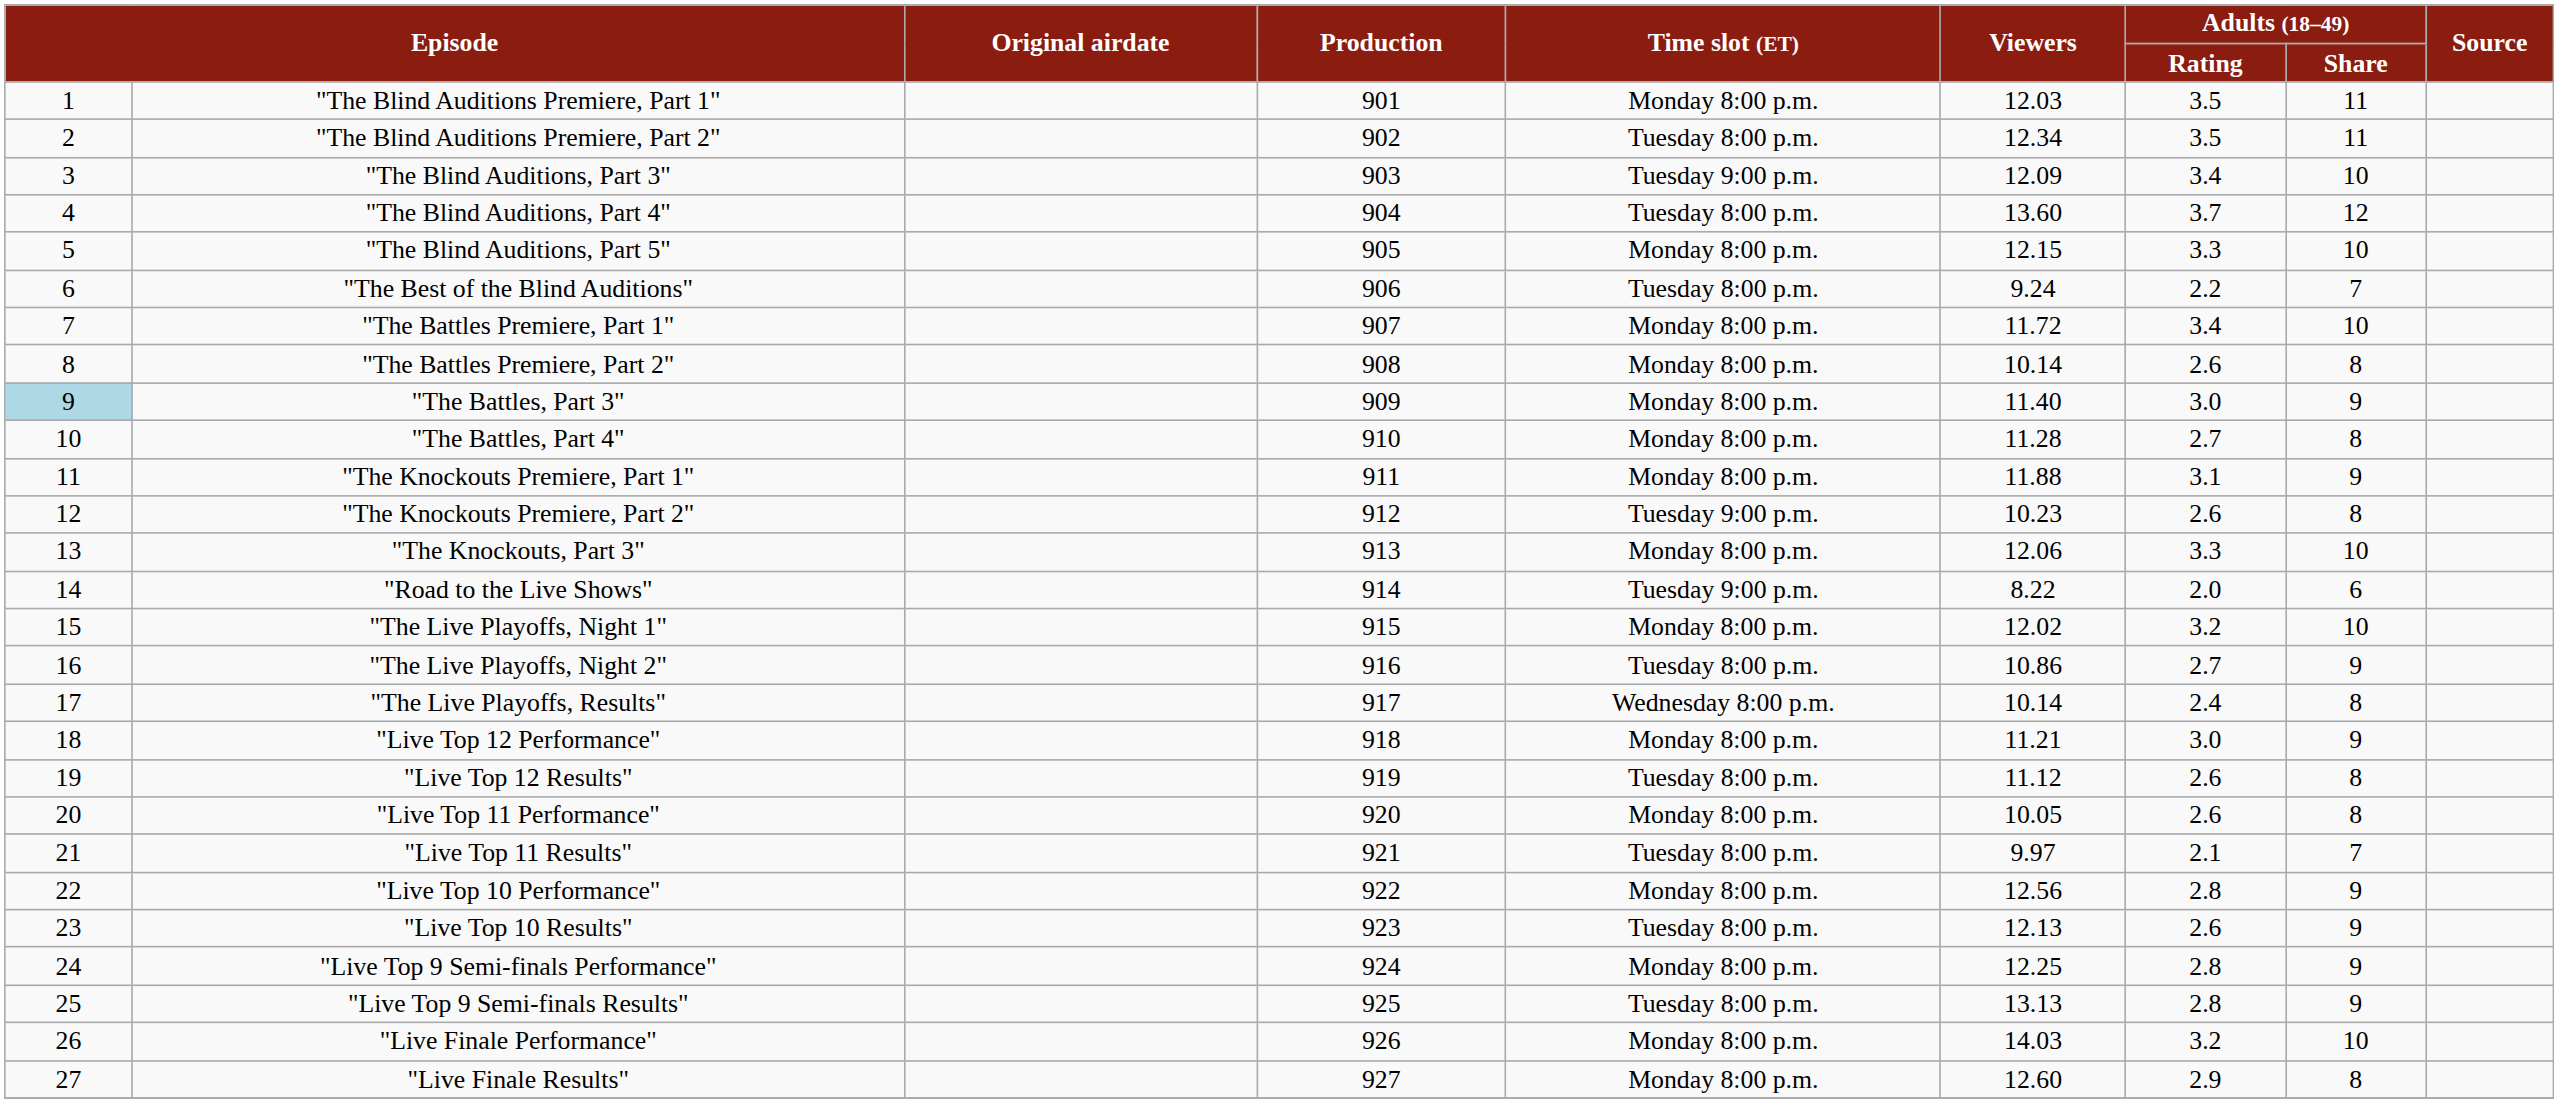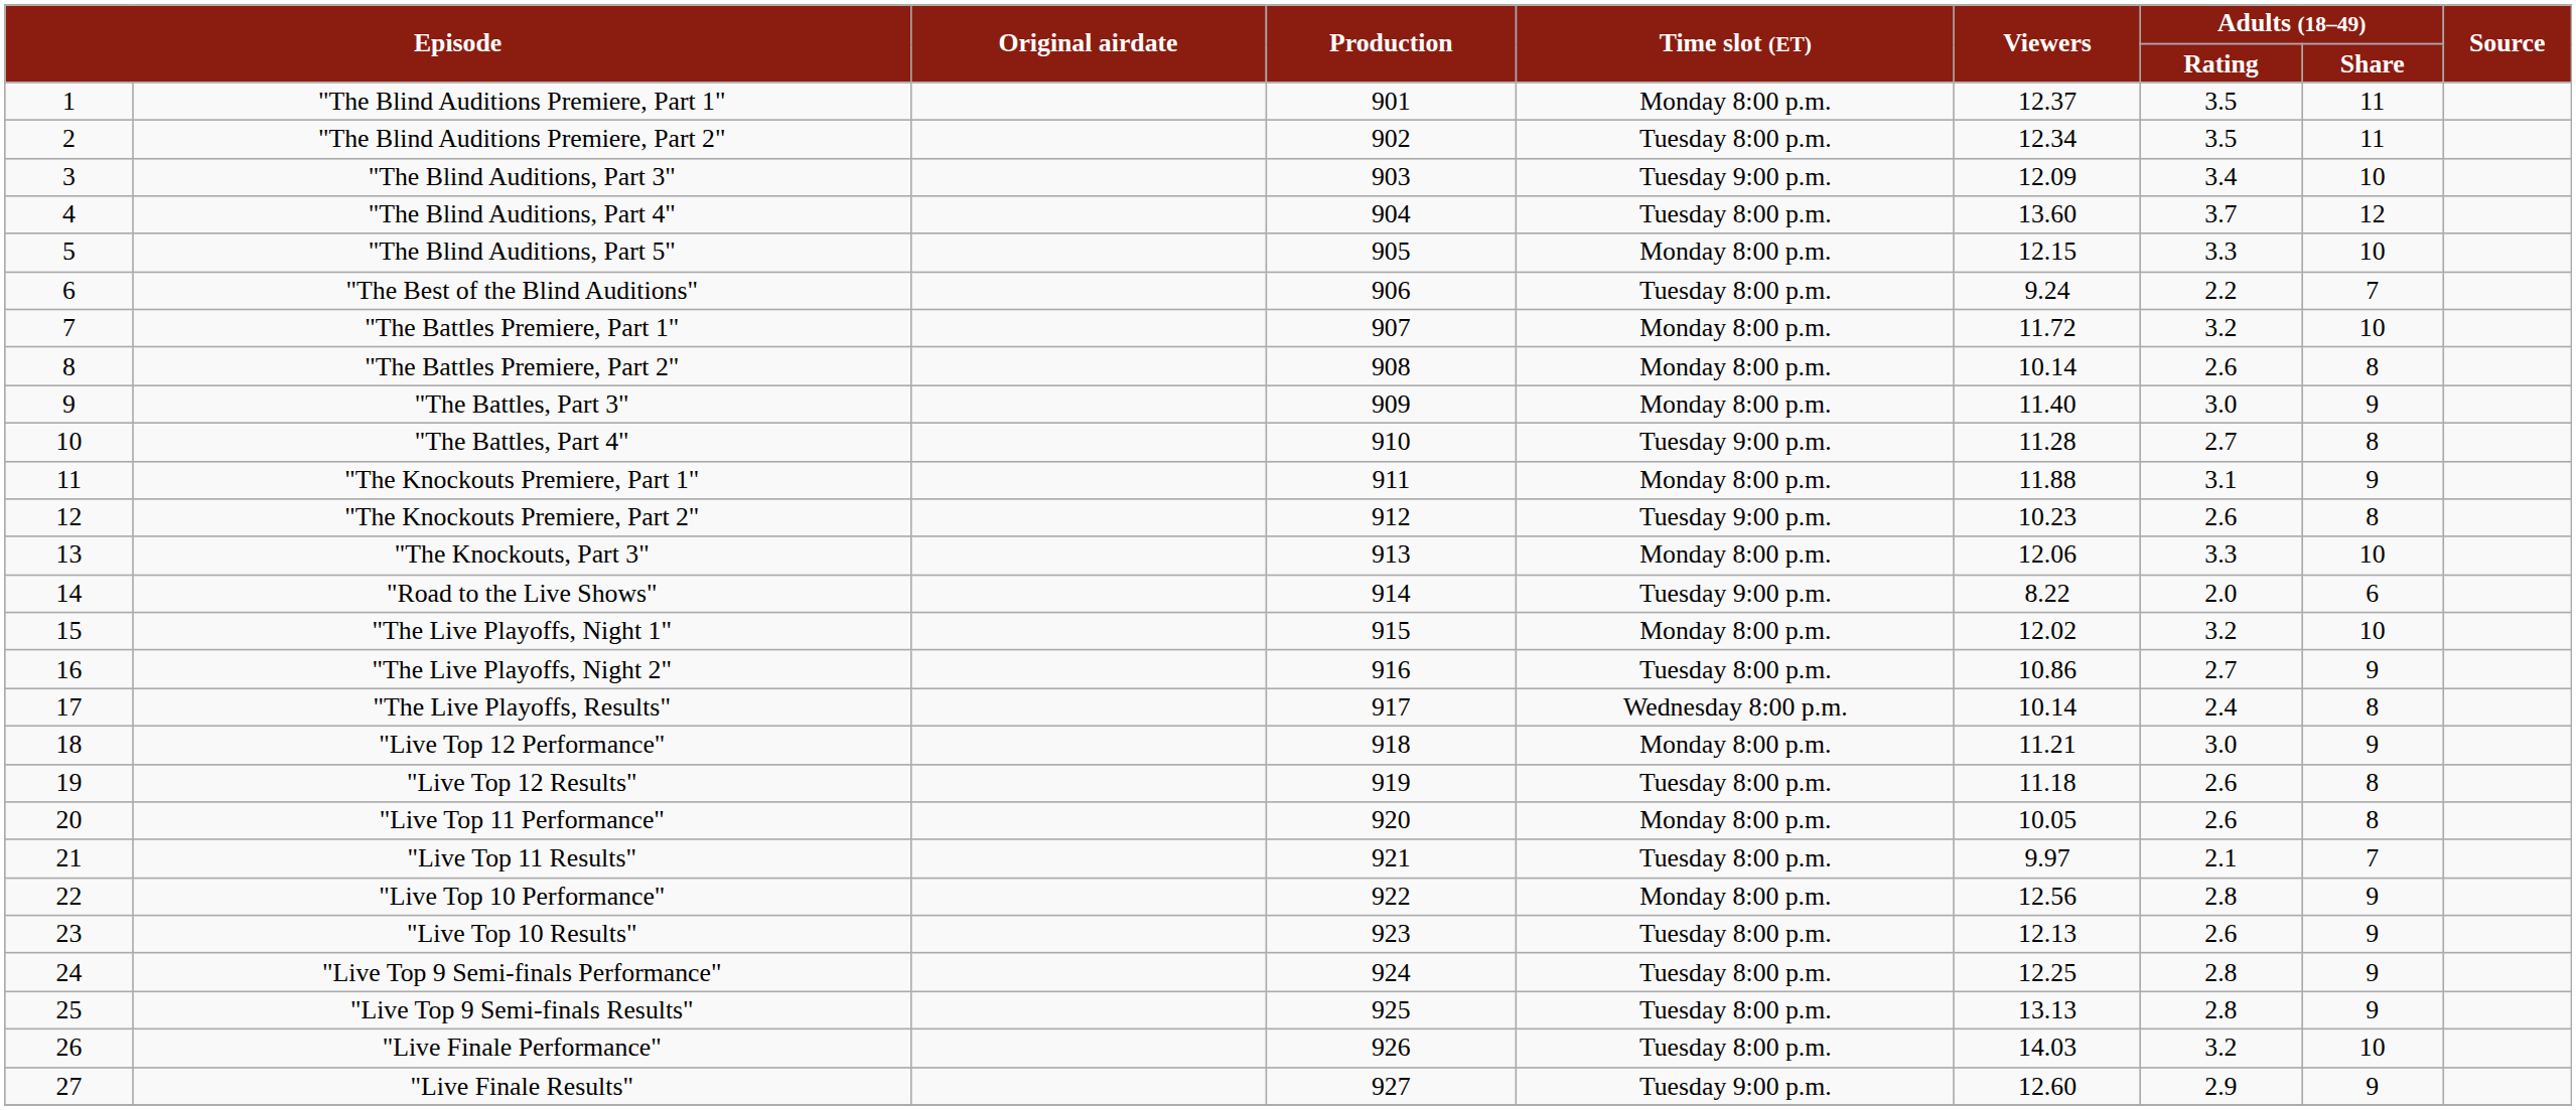"The Blind Auditions Premiere, Part 1" | Viewers: 12.03 -> 12.37
"The Battles Premiere, Part 1" | Adults (18–49) / Rating: 3.4 -> 3.2
"The Battles, Part 3" | column 1: lightblue background -> no background
"The Battles, Part 4" | Time slot (ET): Monday 8:00 p.m. -> Tuesday 9:00 p.m.
"Live Top 12 Results" | Viewers: 11.12 -> 11.18
"Live Top 9 Semi-finals Performance" | Time slot (ET): Monday 8:00 p.m. -> Tuesday 8:00 p.m.
"Live Finale Performance" | Time slot (ET): Monday 8:00 p.m. -> Tuesday 8:00 p.m.
"Live Finale Results" | Time slot (ET): Monday 8:00 p.m. -> Tuesday 9:00 p.m.
"Live Finale Results" | Adults (18–49) / Share: 8 -> 9
